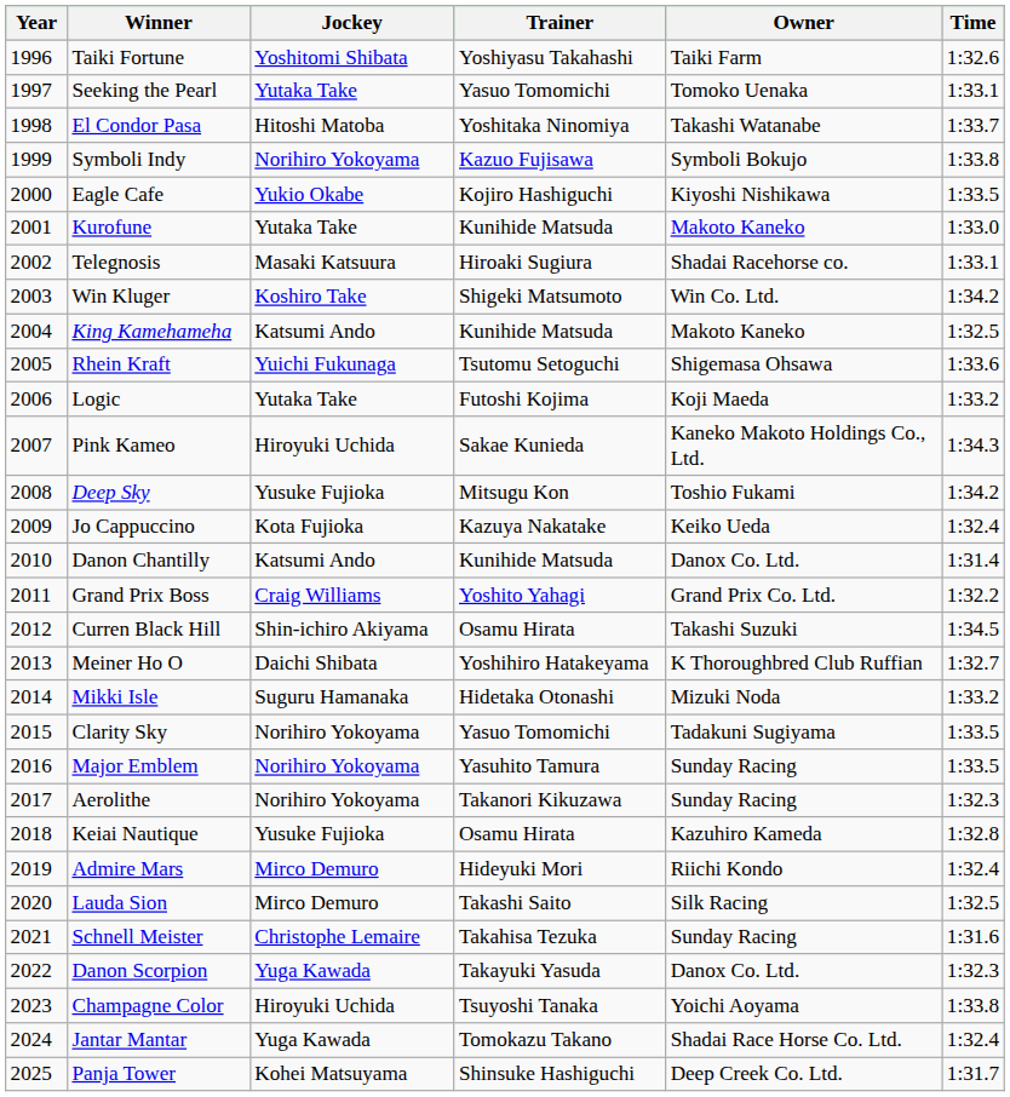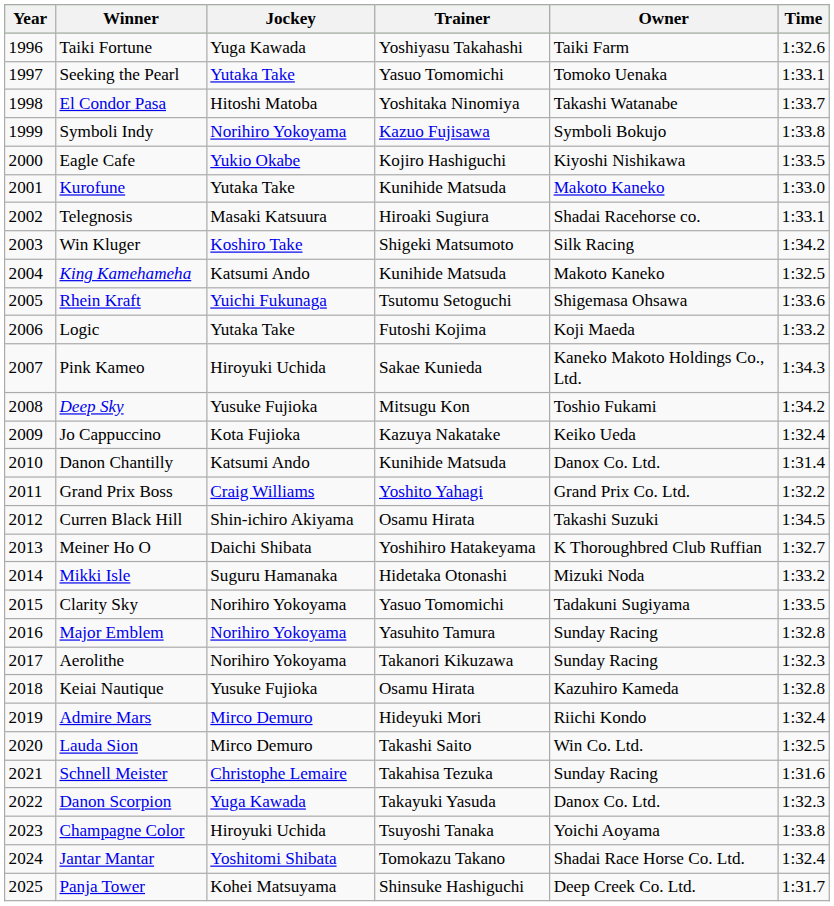Taiki Fortune | Jockey: Yoshitomi Shibata -> Yuga Kawada
Win Kluger | Owner: Win Co. Ltd. -> Silk Racing
Major Emblem | Time: 1:33.5 -> 1:32.8
Lauda Sion | Owner: Silk Racing -> Win Co. Ltd.
Jantar Mantar | Jockey: Yuga Kawada -> Yoshitomi Shibata
